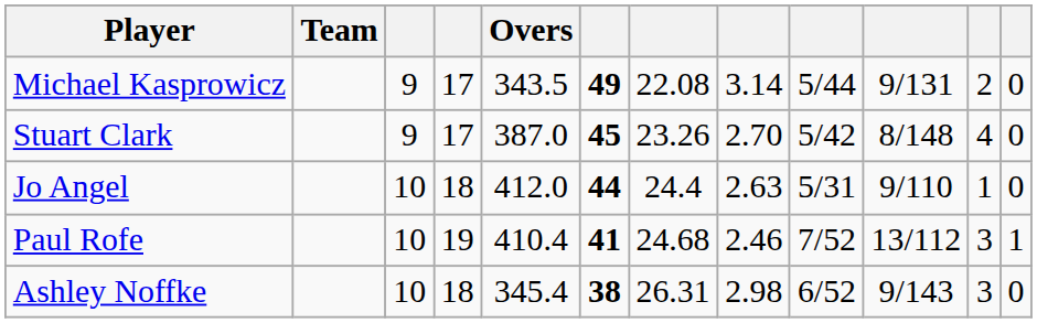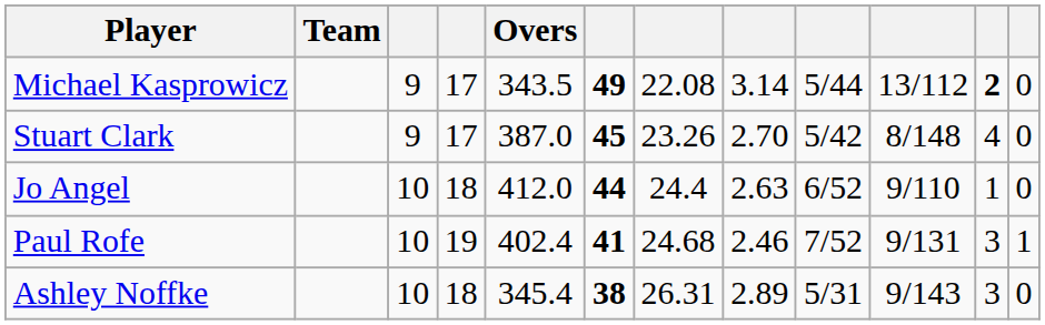Michael Kasprowicz | column 10: 9/131 -> 13/112
Michael Kasprowicz | column 11: normal -> bold
Jo Angel | column 9: 5/31 -> 6/52
Paul Rofe | Overs: 410.4 -> 402.4
Paul Rofe | column 10: 13/112 -> 9/131
Ashley Noffke | column 8: 2.98 -> 2.89
Ashley Noffke | column 9: 6/52 -> 5/31
